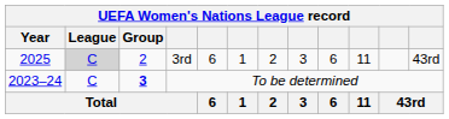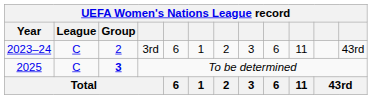3rd | Year: 2025 -> 2023–24
3rd | League: lightgrey background -> no background
To be determined | Year: 2023–24 -> 2025
